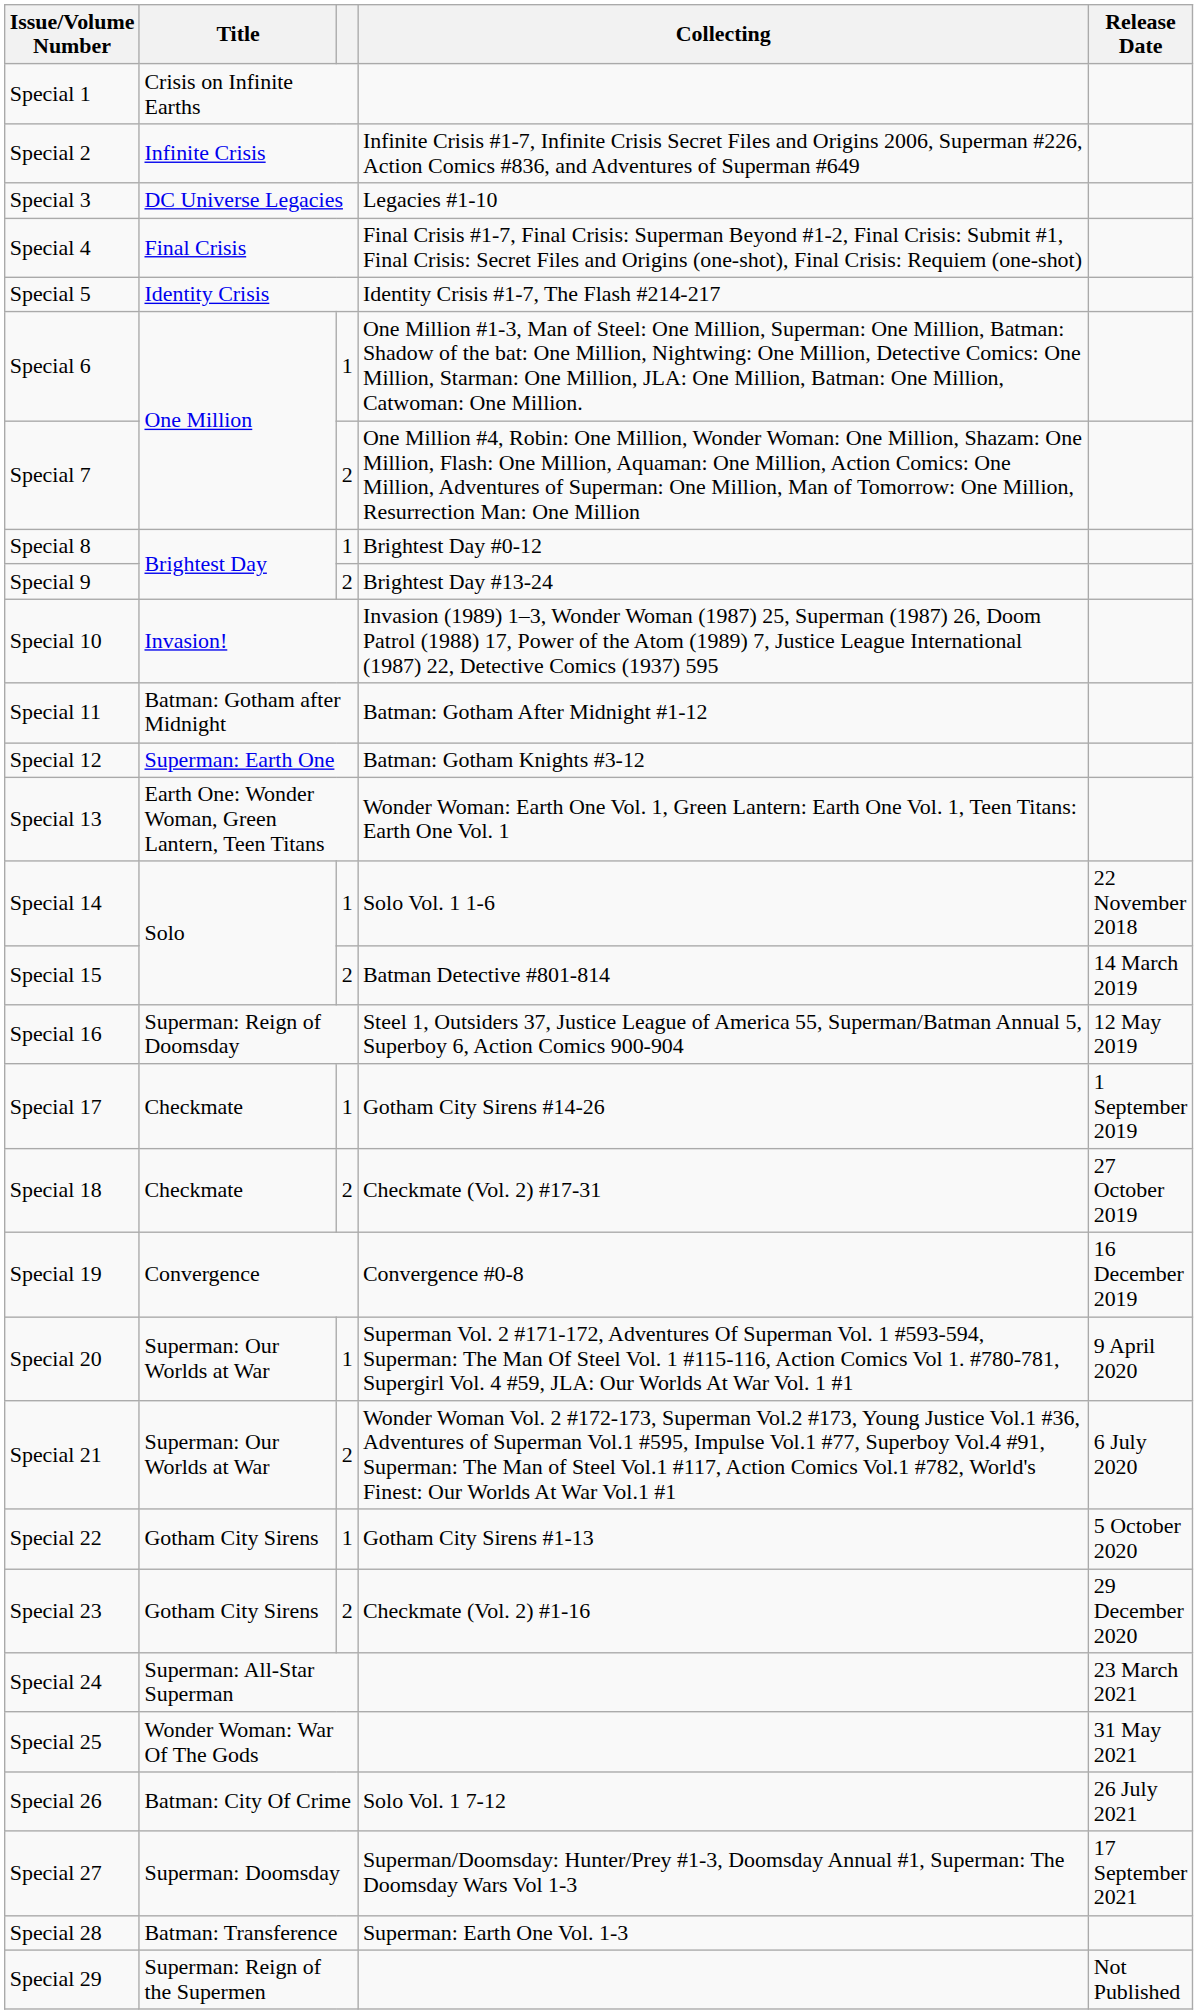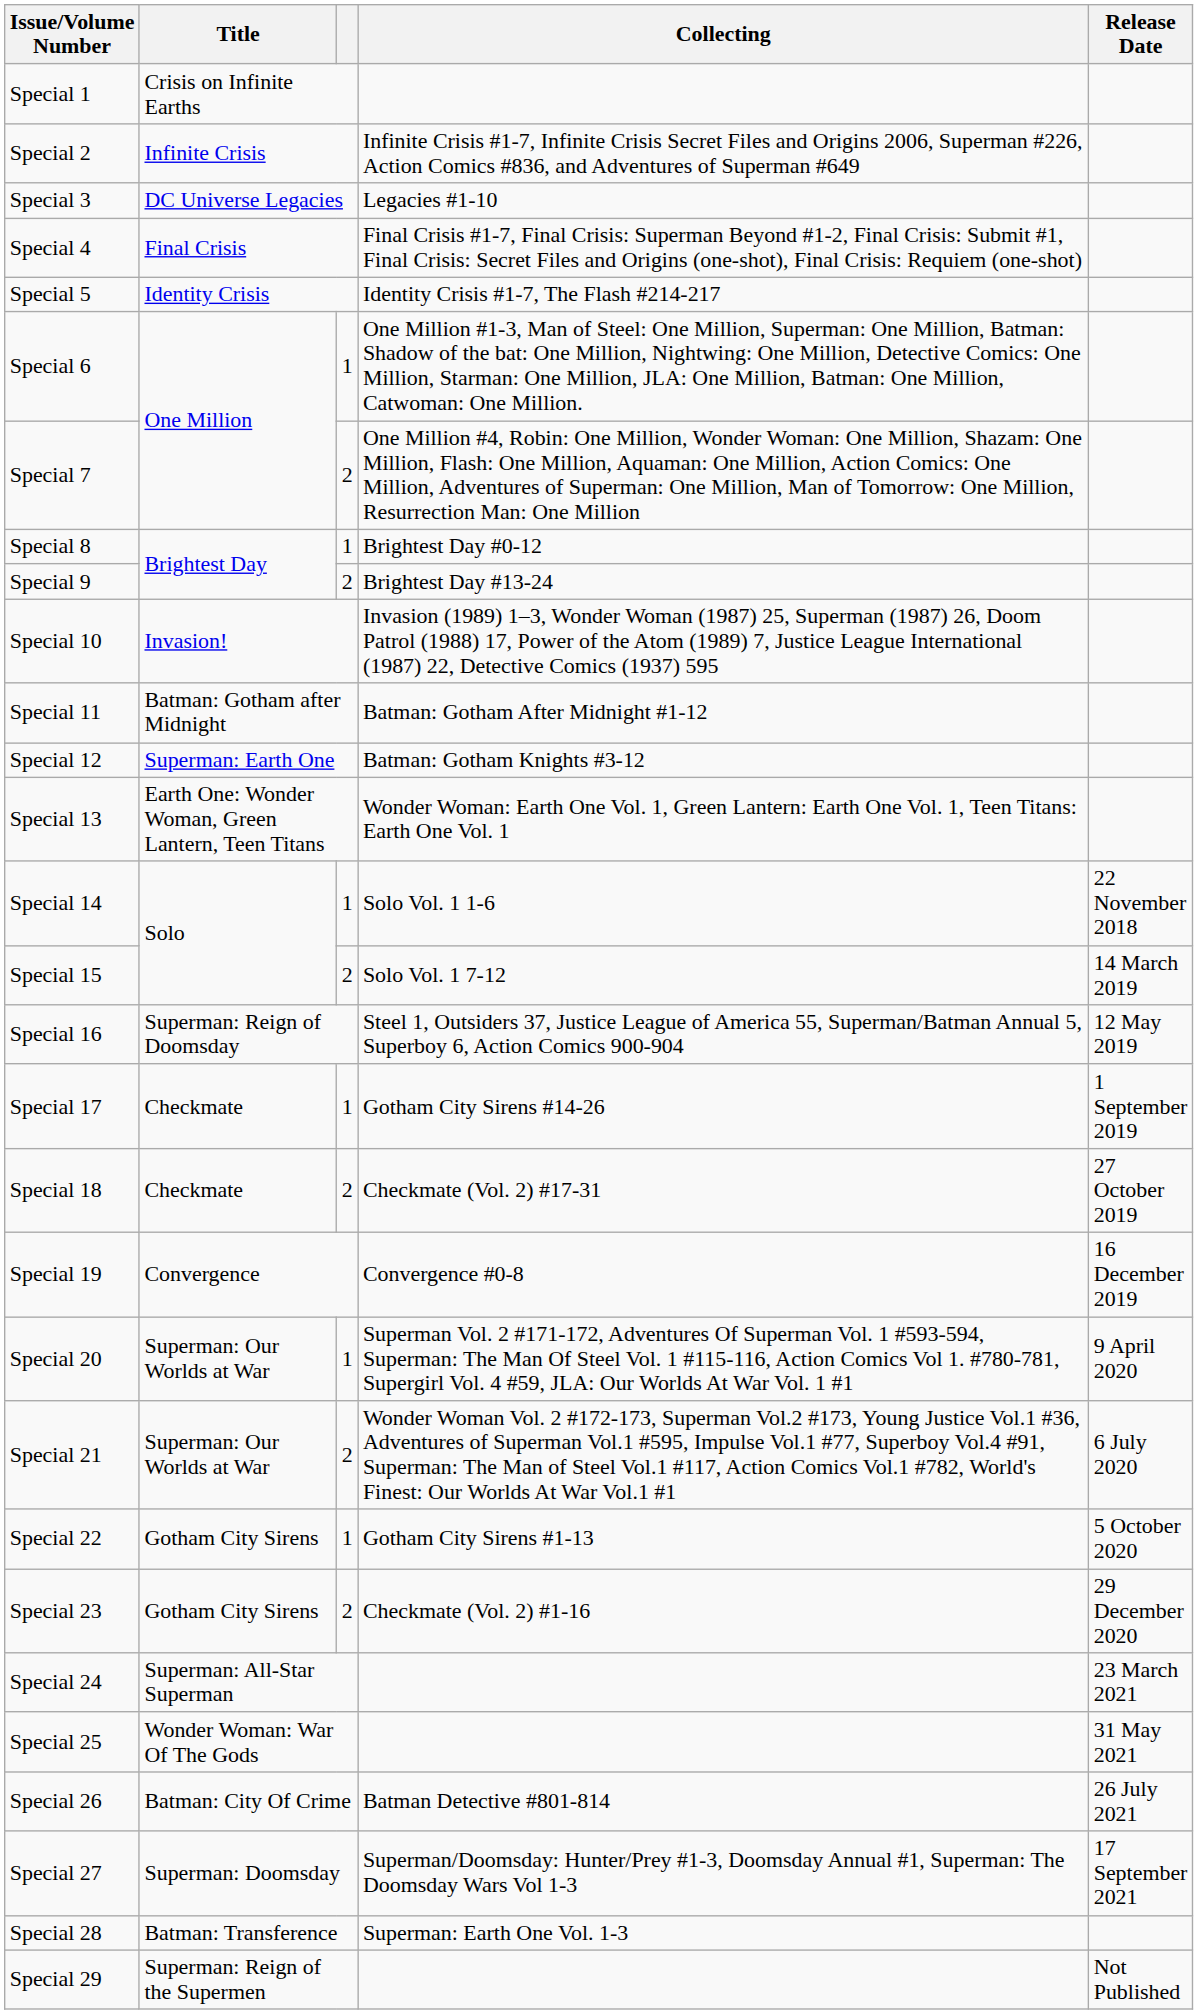Special 15 | Collecting: Batman Detective #801-814 -> Solo Vol. 1 7-12
Special 26 | Collecting: Solo Vol. 1 7-12 -> Batman Detective #801-814
